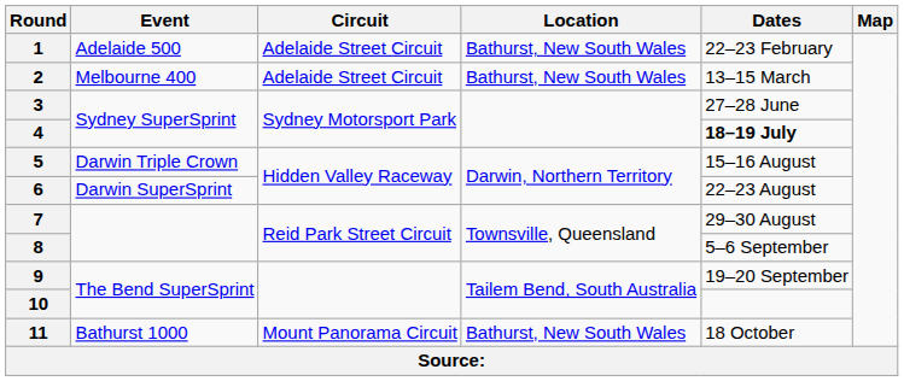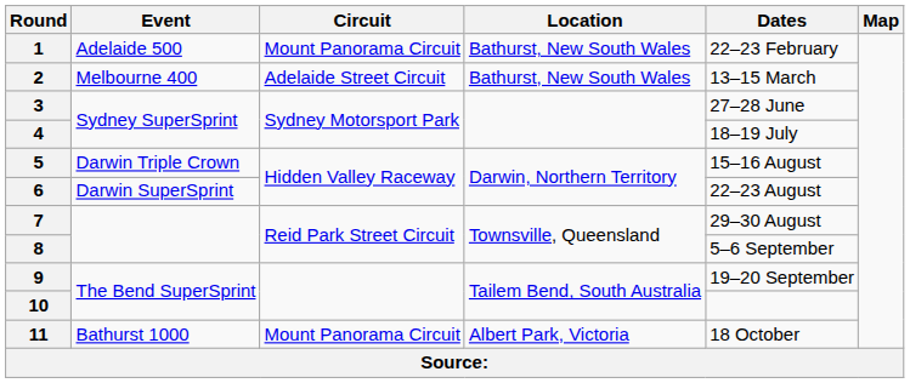1 | Circuit: Adelaide Street Circuit -> Mount Panorama Circuit
4 | Dates: bold -> normal
11 | Location: Bathurst, New South Wales -> Albert Park, Victoria
